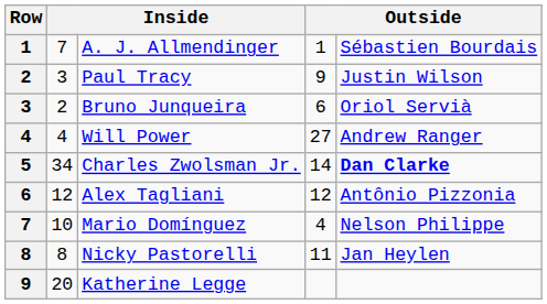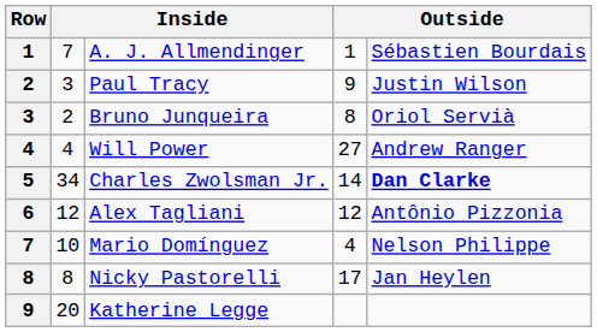Bruno Junqueira | column 4: 6 -> 8
Nicky Pastorelli | column 4: 11 -> 17
